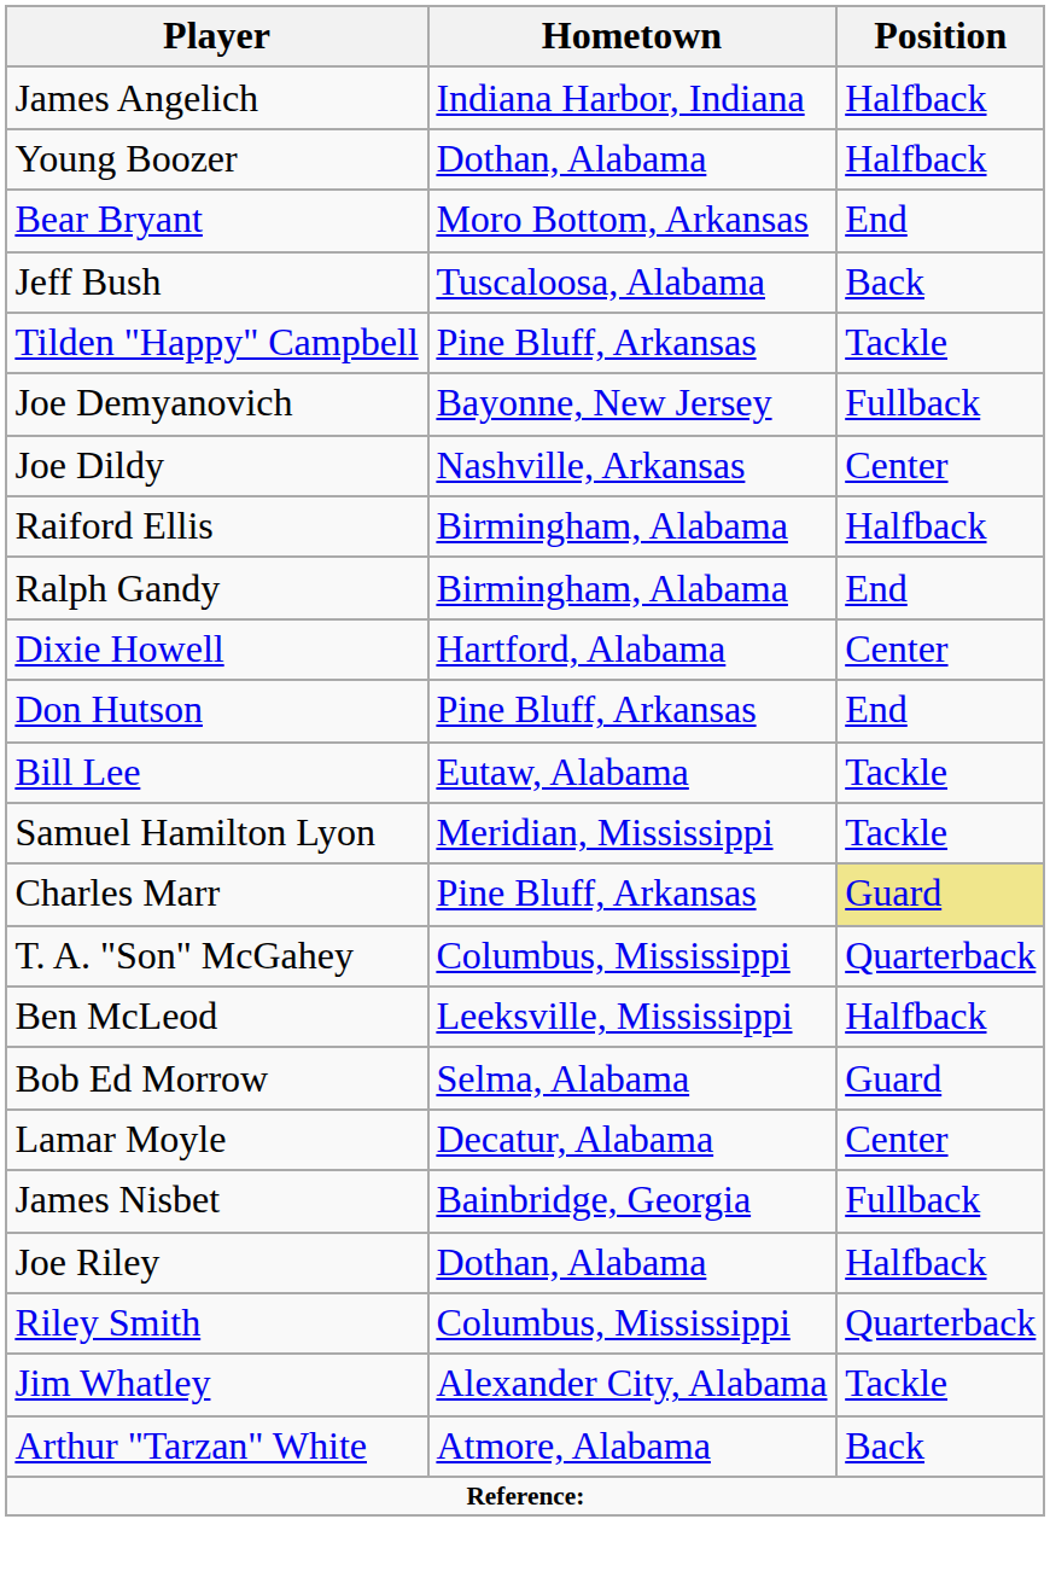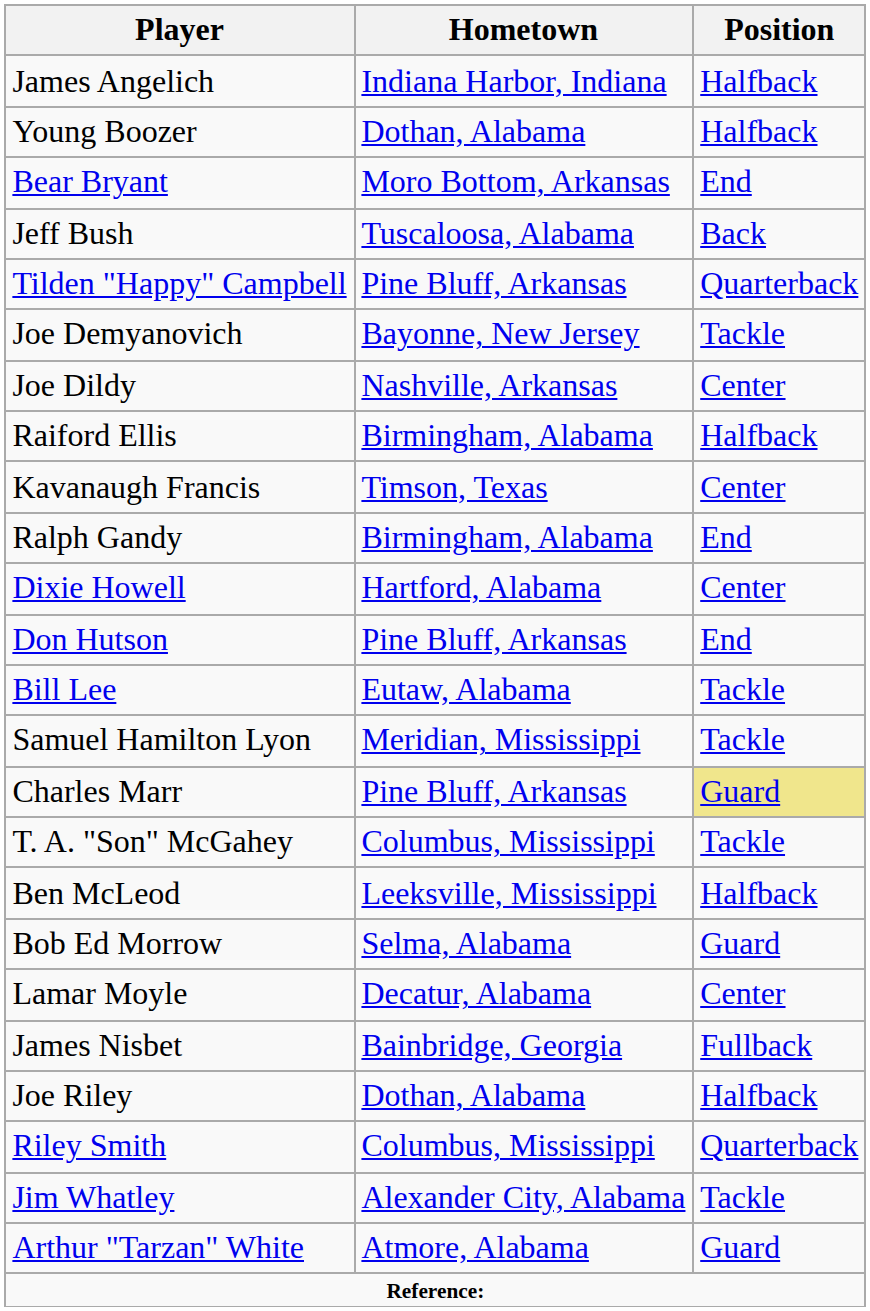Tilden "Happy" Campbell | Position: Tackle -> Quarterback
Joe Demyanovich | Position: Fullback -> Tackle
+ row: Kavanaugh Francis | Timson, Texas | Center
T. A. "Son" McGahey | Position: Quarterback -> Tackle
Arthur "Tarzan" White | Position: Back -> Guard
